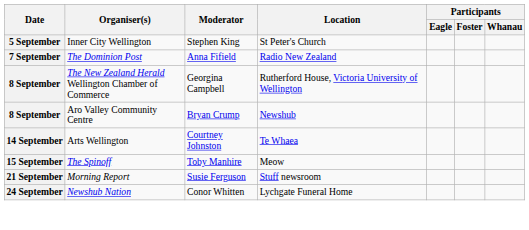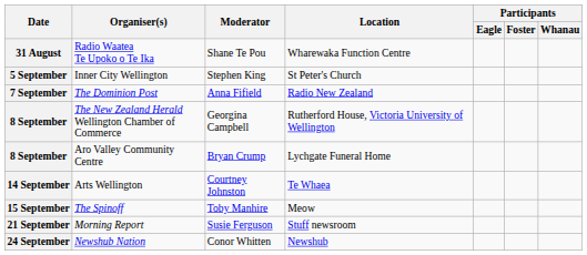+ row: 31 August | Radio Waatea Te Upoko o Te Ika | Shane Te Pou | Wharewaka Function Centre
Aro Valley Community Centre | Location: Newshub -> Lychgate Funeral Home
Newshub Nation | Location: Lychgate Funeral Home -> Newshub
